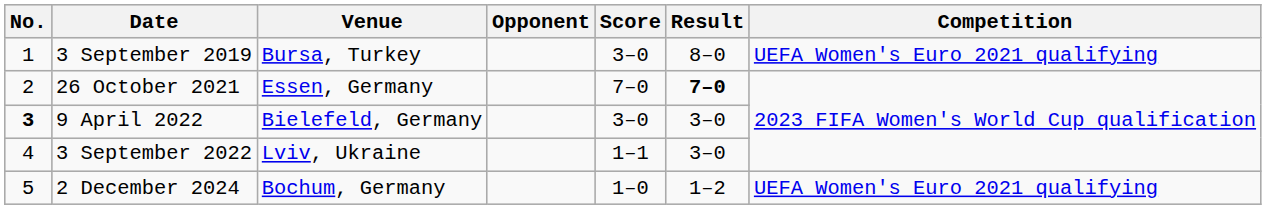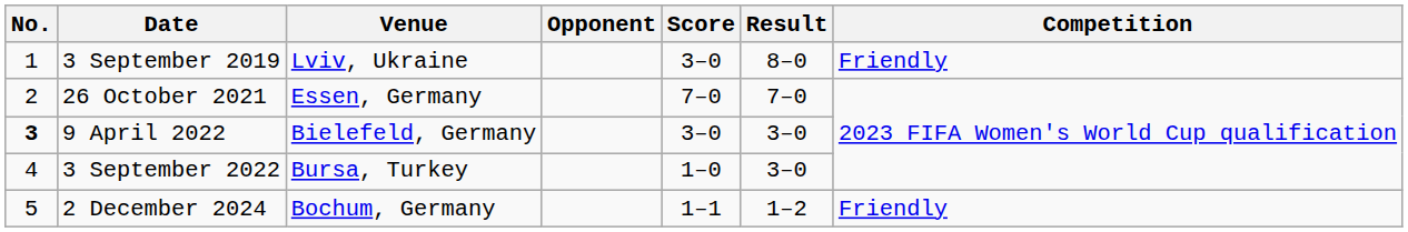3 September 2019 | Venue: Bursa, Turkey -> Lviv, Ukraine
3 September 2019 | Competition: UEFA Women's Euro 2021 qualifying -> Friendly
26 October 2021 | Result: bold -> normal
3 September 2022 | Venue: Lviv, Ukraine -> Bursa, Turkey
3 September 2022 | Score: 1–1 -> 1–0
2 December 2024 | Score: 1–0 -> 1–1
2 December 2024 | Competition: UEFA Women's Euro 2021 qualifying -> Friendly
